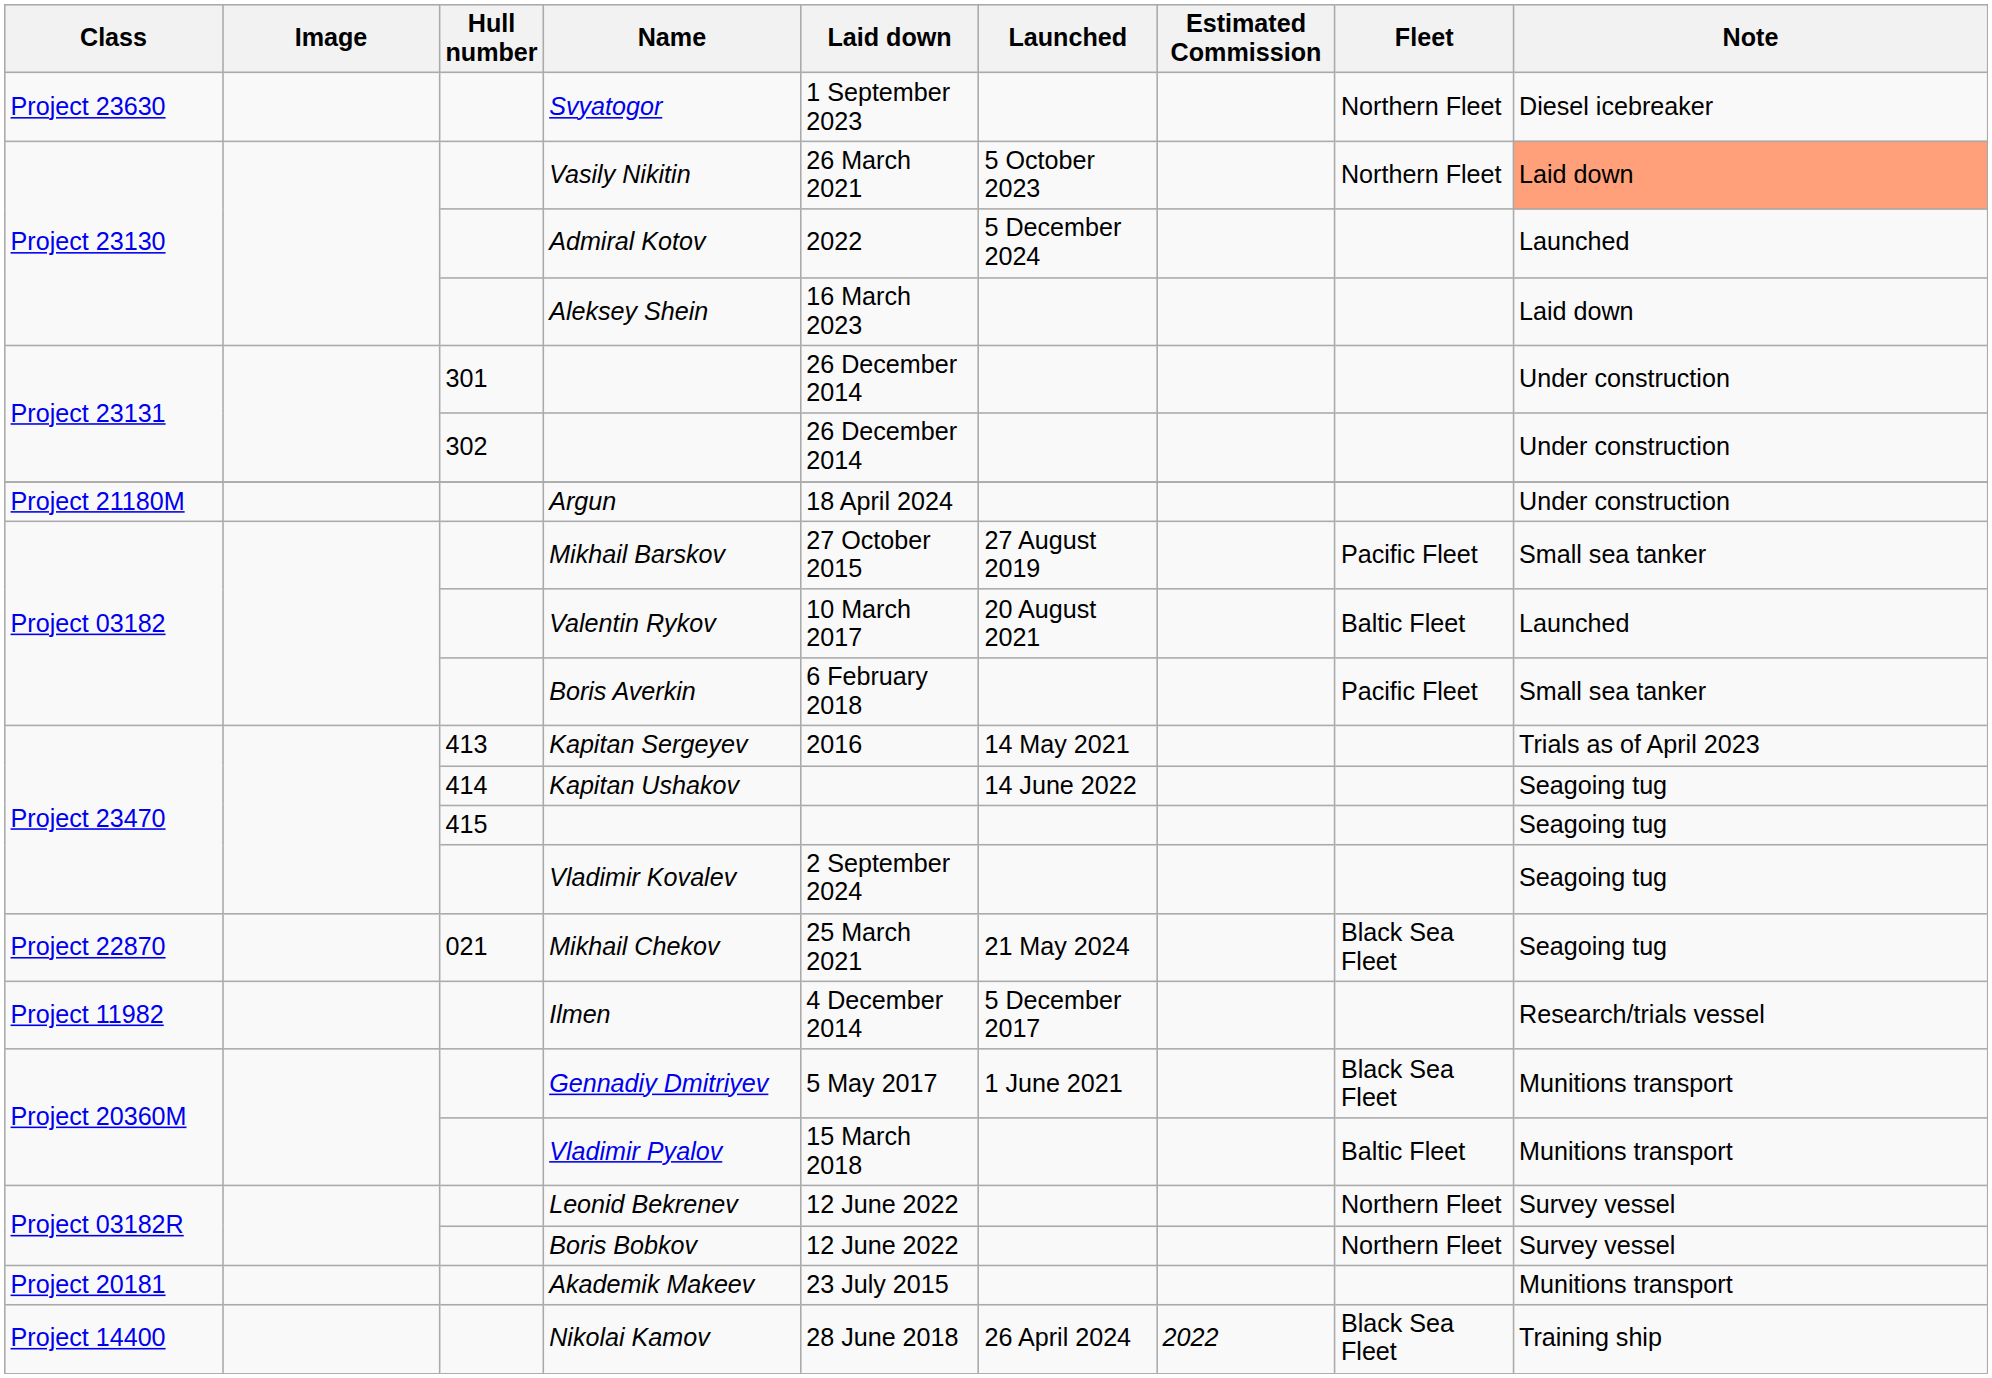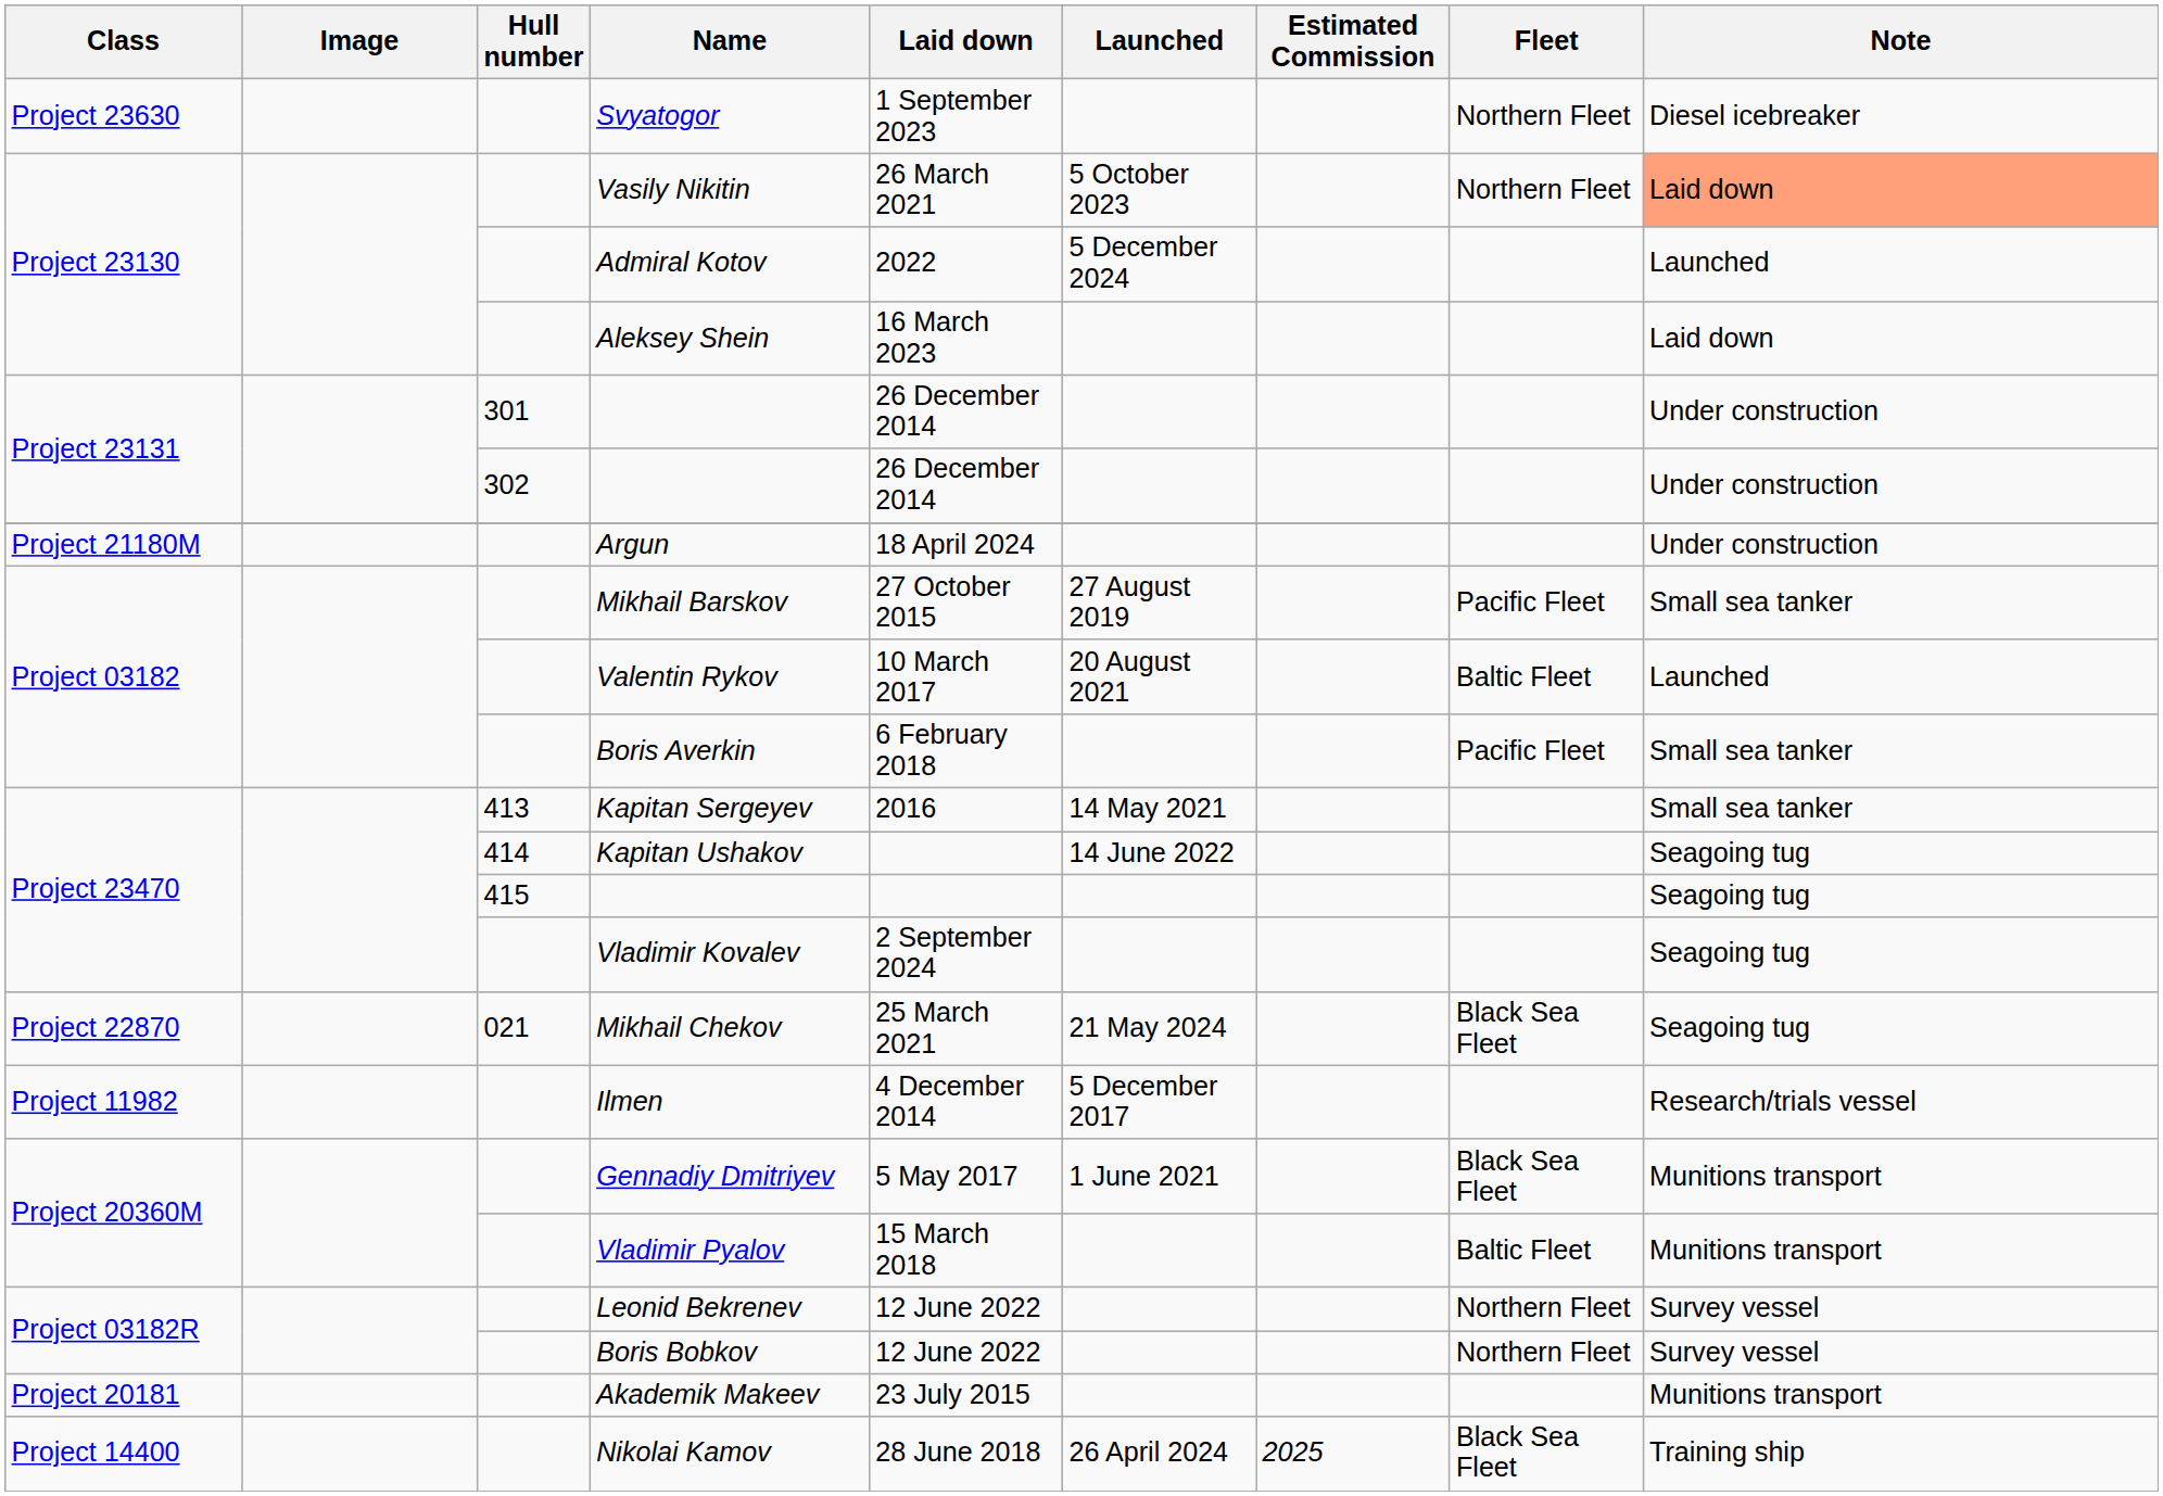Kapitan Sergeyev | Note: Trials as of April 2023 -> Small sea tanker
Nikolai Kamov | Estimated Commission: 2022 -> 2025
